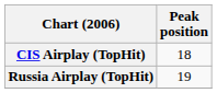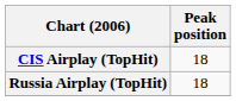Russia Airplay (TopHit) | Peak position: 19 -> 18
